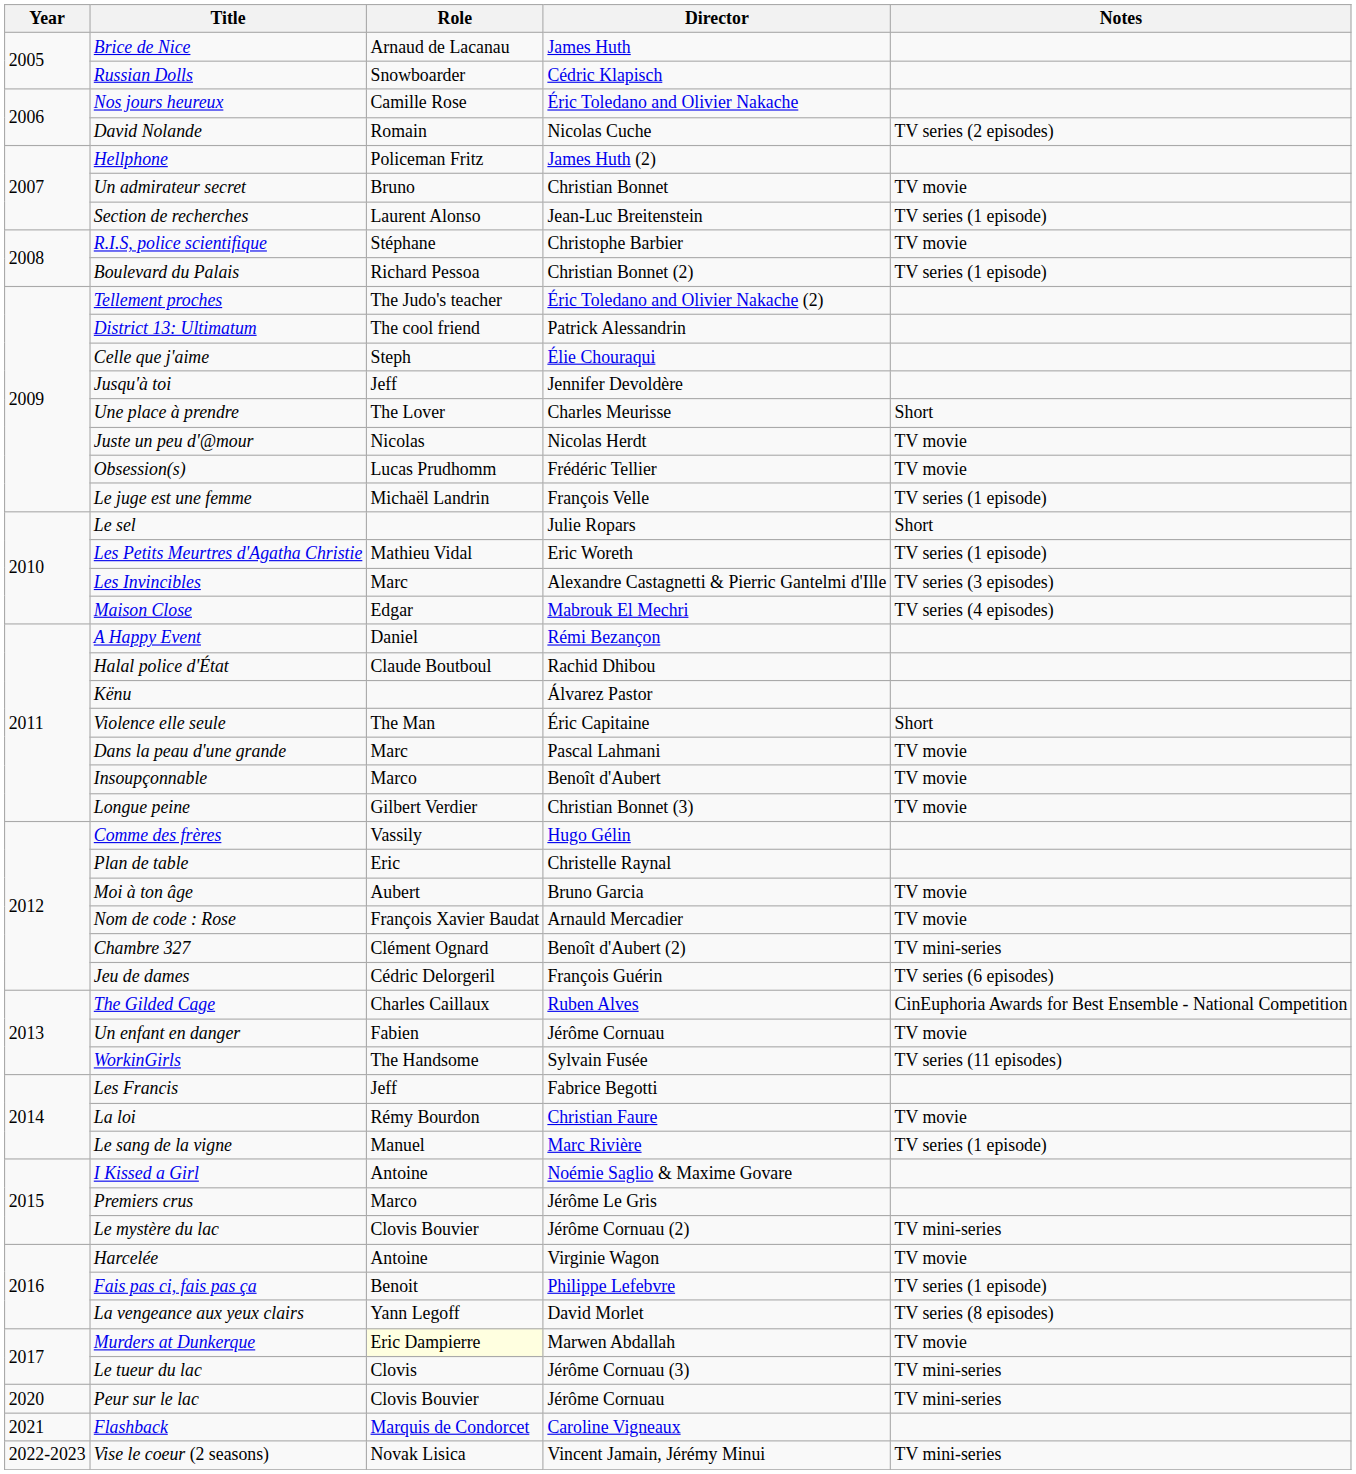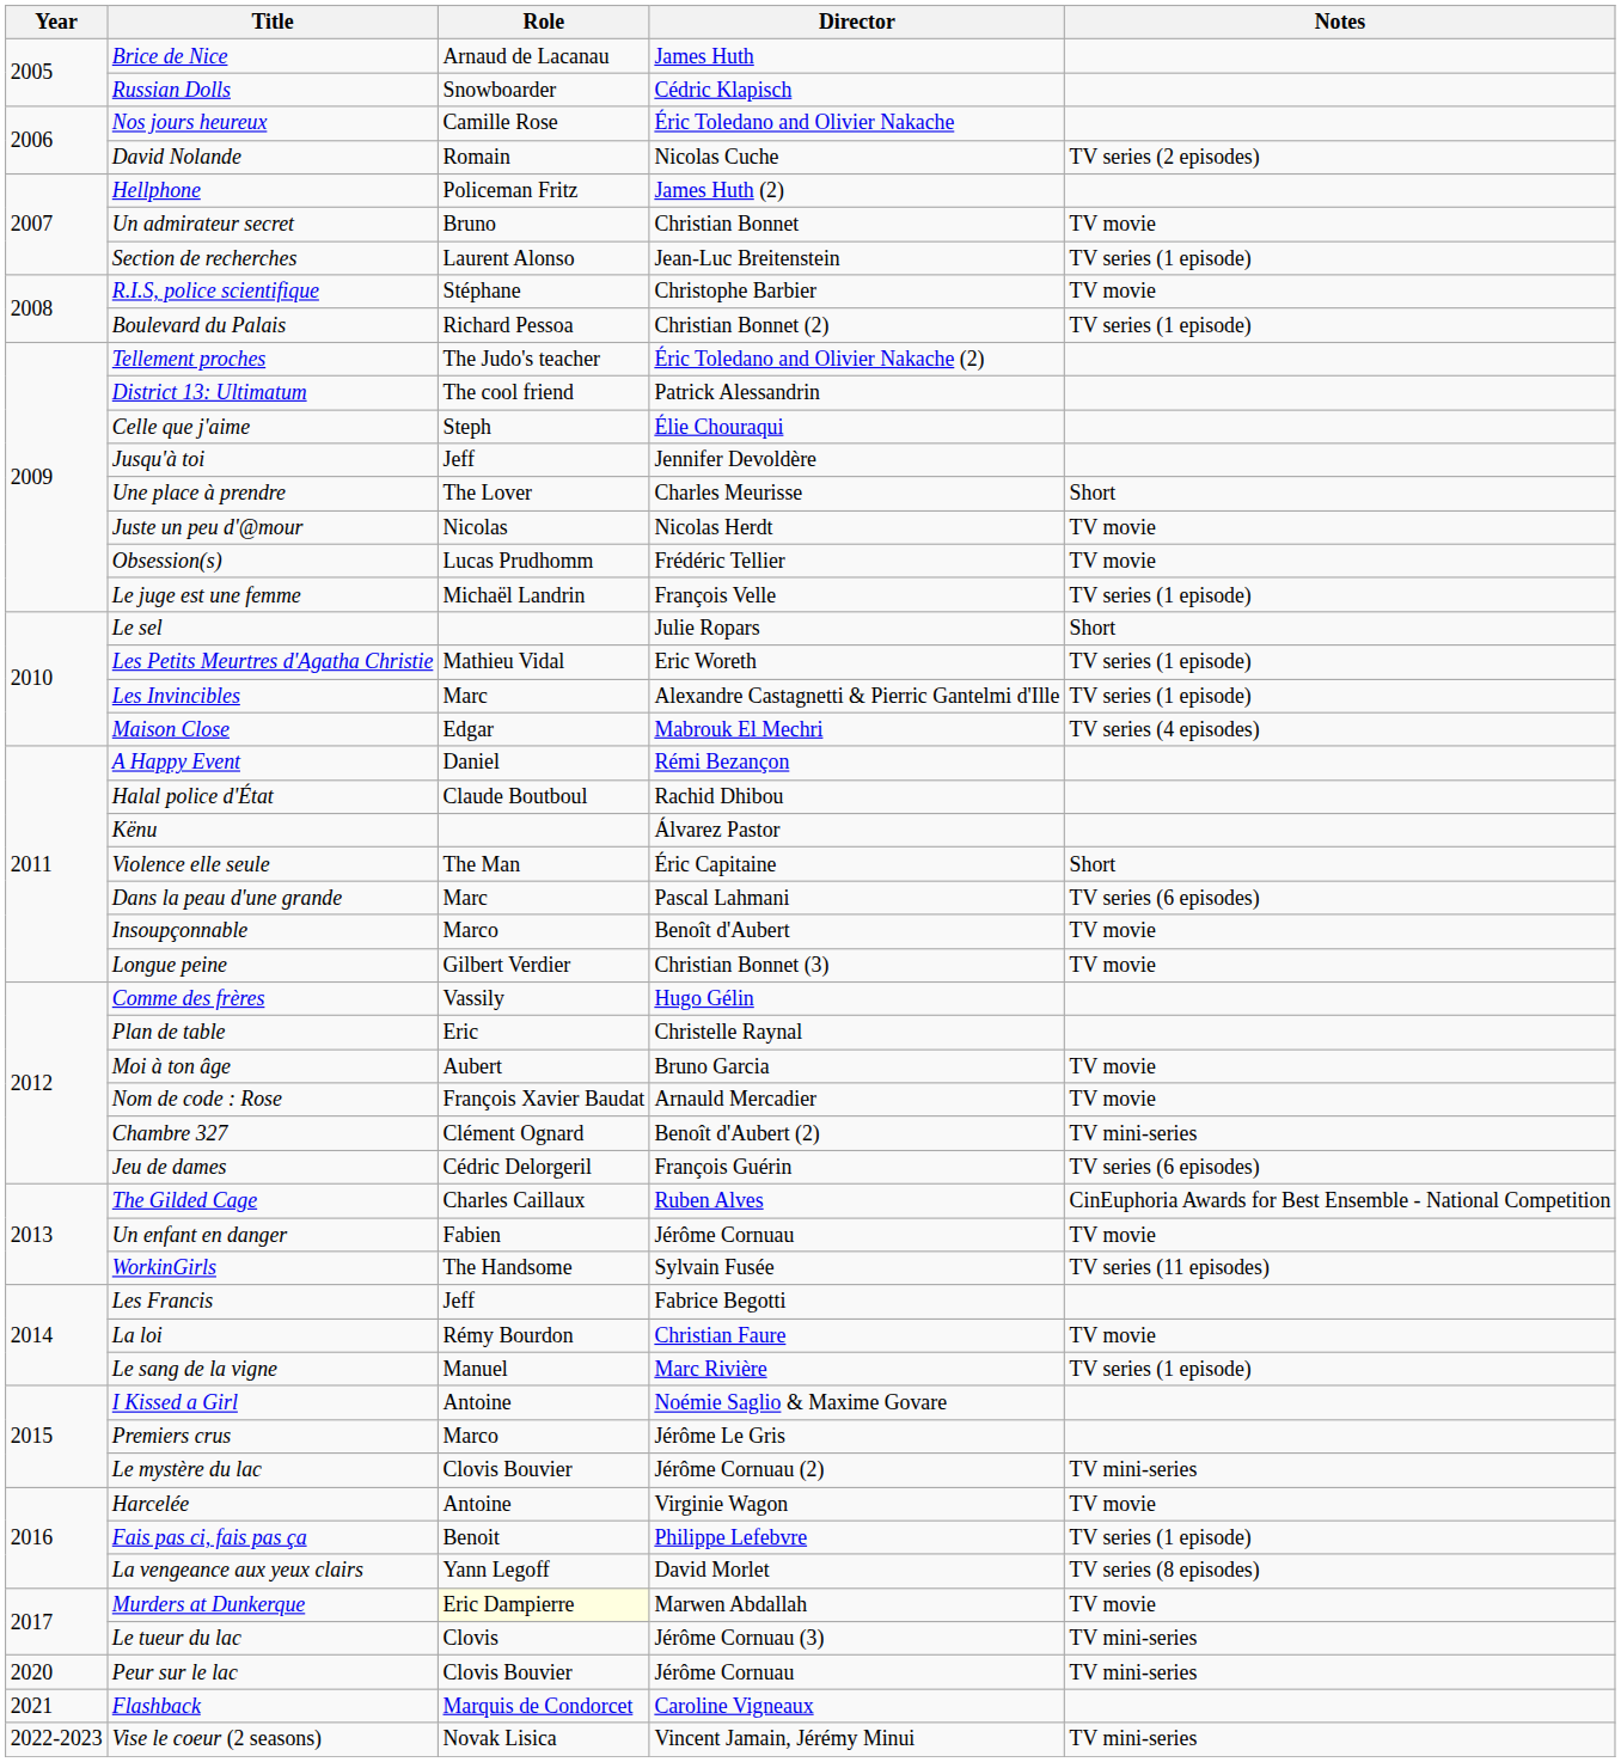Les Invincibles | Notes: TV series (3 episodes) -> TV series (1 episode)
Dans la peau d'une grande | Notes: TV movie -> TV series (6 episodes)
